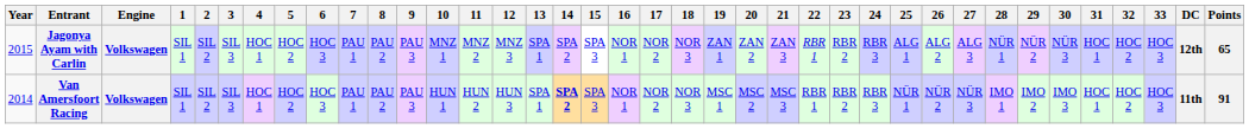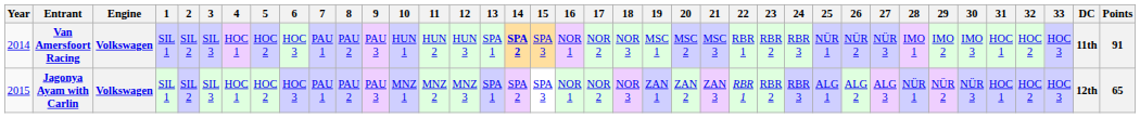rows swapped: Van Amersfoort Racing <-> Jagonya Ayam with Carlin
